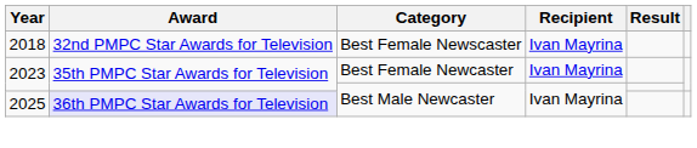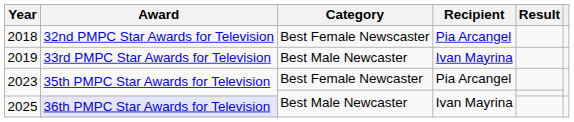2018 | Recipient: Ivan Mayrina -> Pia Arcangel
+ row: 2019 | 33rd PMPC Star Awards for Television | Best Male Newcaster | Ivan Mayrina
2023 / Best Female Newcaster | Recipient: Ivan Mayrina -> Pia Arcangel
